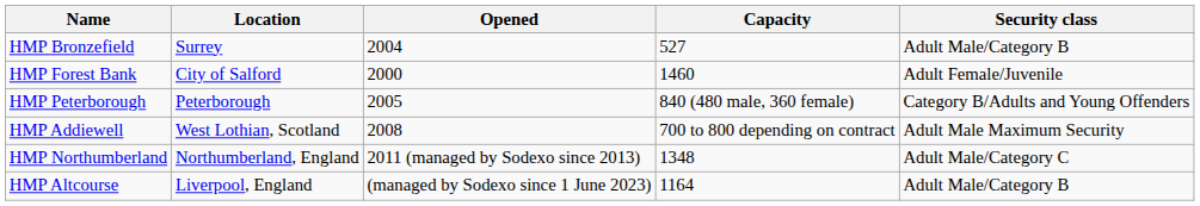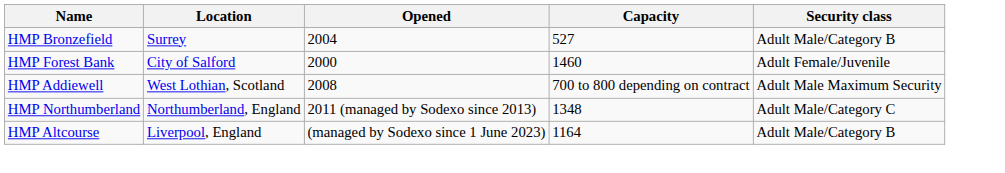- row: HMP Peterborough | Peterborough | 2005 | 840 (480 male, 360 female) | Category B/Adults and Young Offenders
